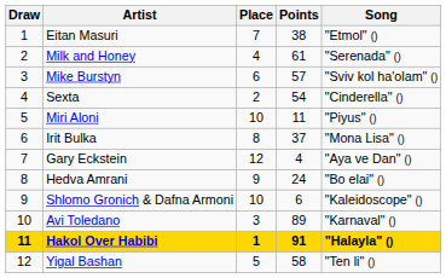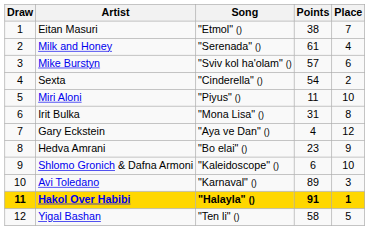columns swapped: Song <-> Place
Irit Bulka | Points: 37 -> 31
Hedva Amrani | Points: 24 -> 23
